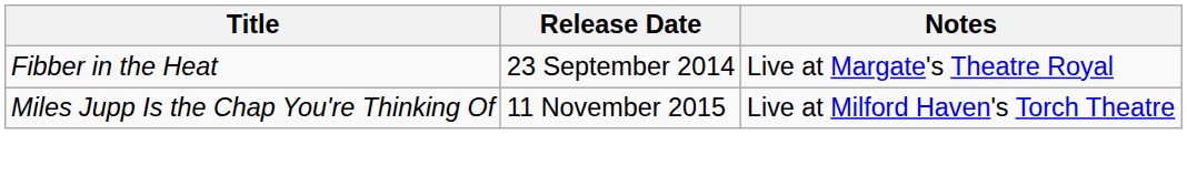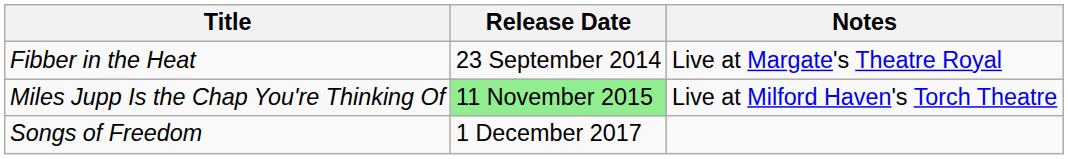Miles Jupp Is the Chap You're Thinking Of | Release Date: no background -> lightgreen background
+ row: Songs of Freedom | 1 December 2017
